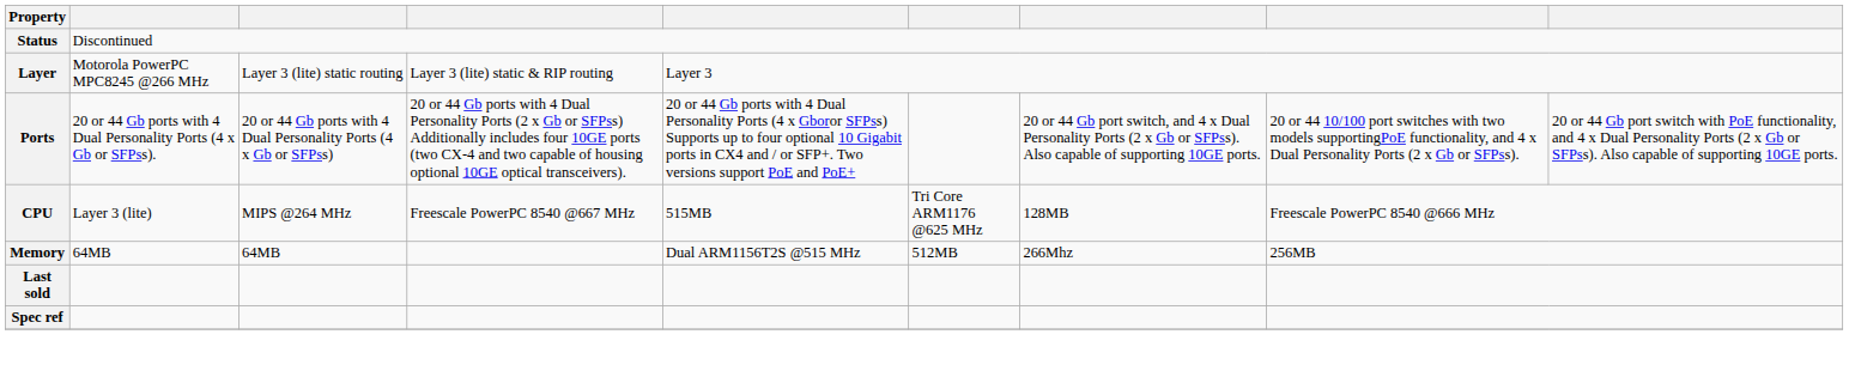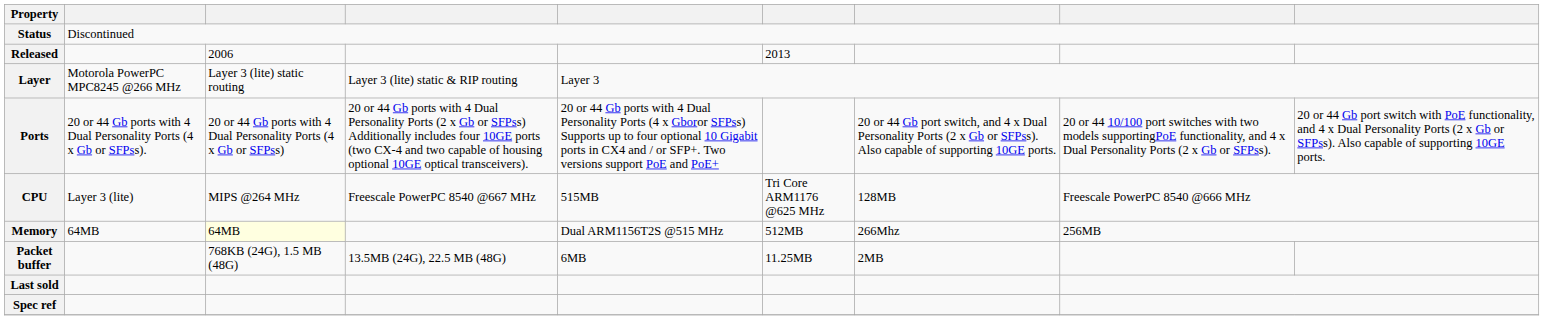+ row: Released | 2006 | 2013
Memory | column 3: no background -> lightyellow background
+ row: Packet buffer | 768KB (24G), 1.5 MB (48G) | 13.5MB (24G), 22.5 MB (48G) | 6MB | 11.25MB | 2MB
